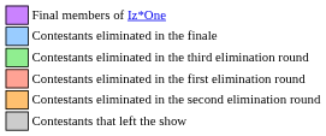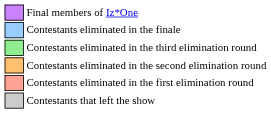rows swapped: Contestants eliminated in the second elimination round <-> Contestants eliminated in the first elimination round
